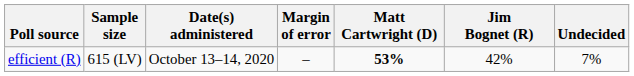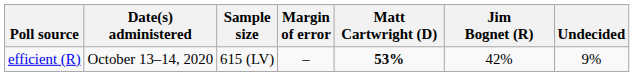columns swapped: Date(s) administered <-> Sample size
efficient (R) | Undecided: 7% -> 9%
